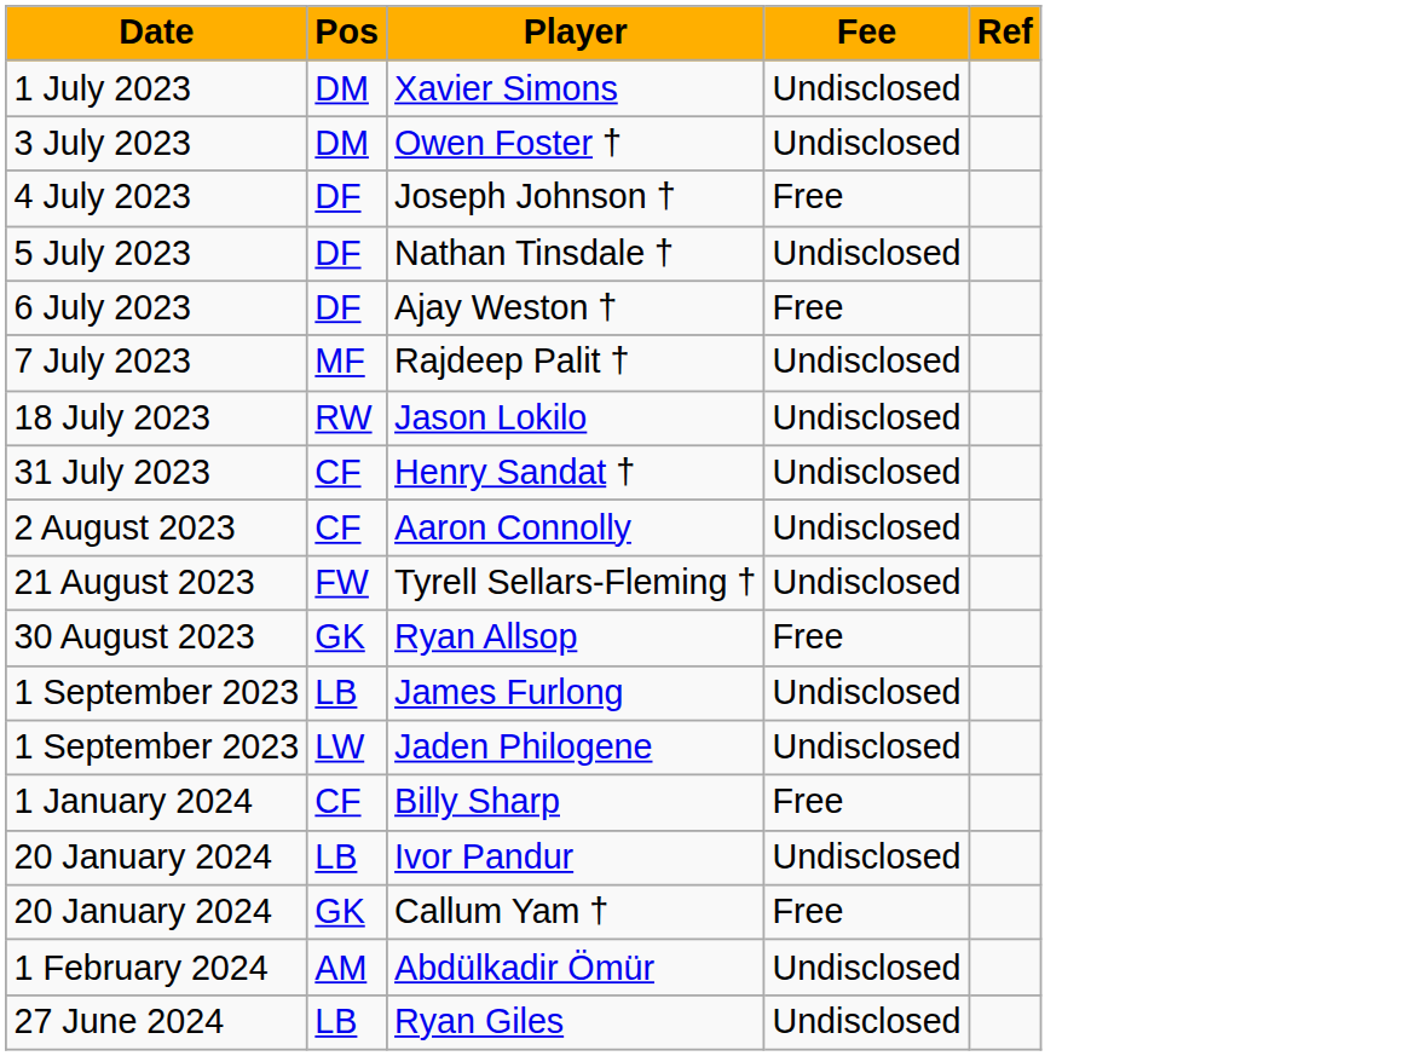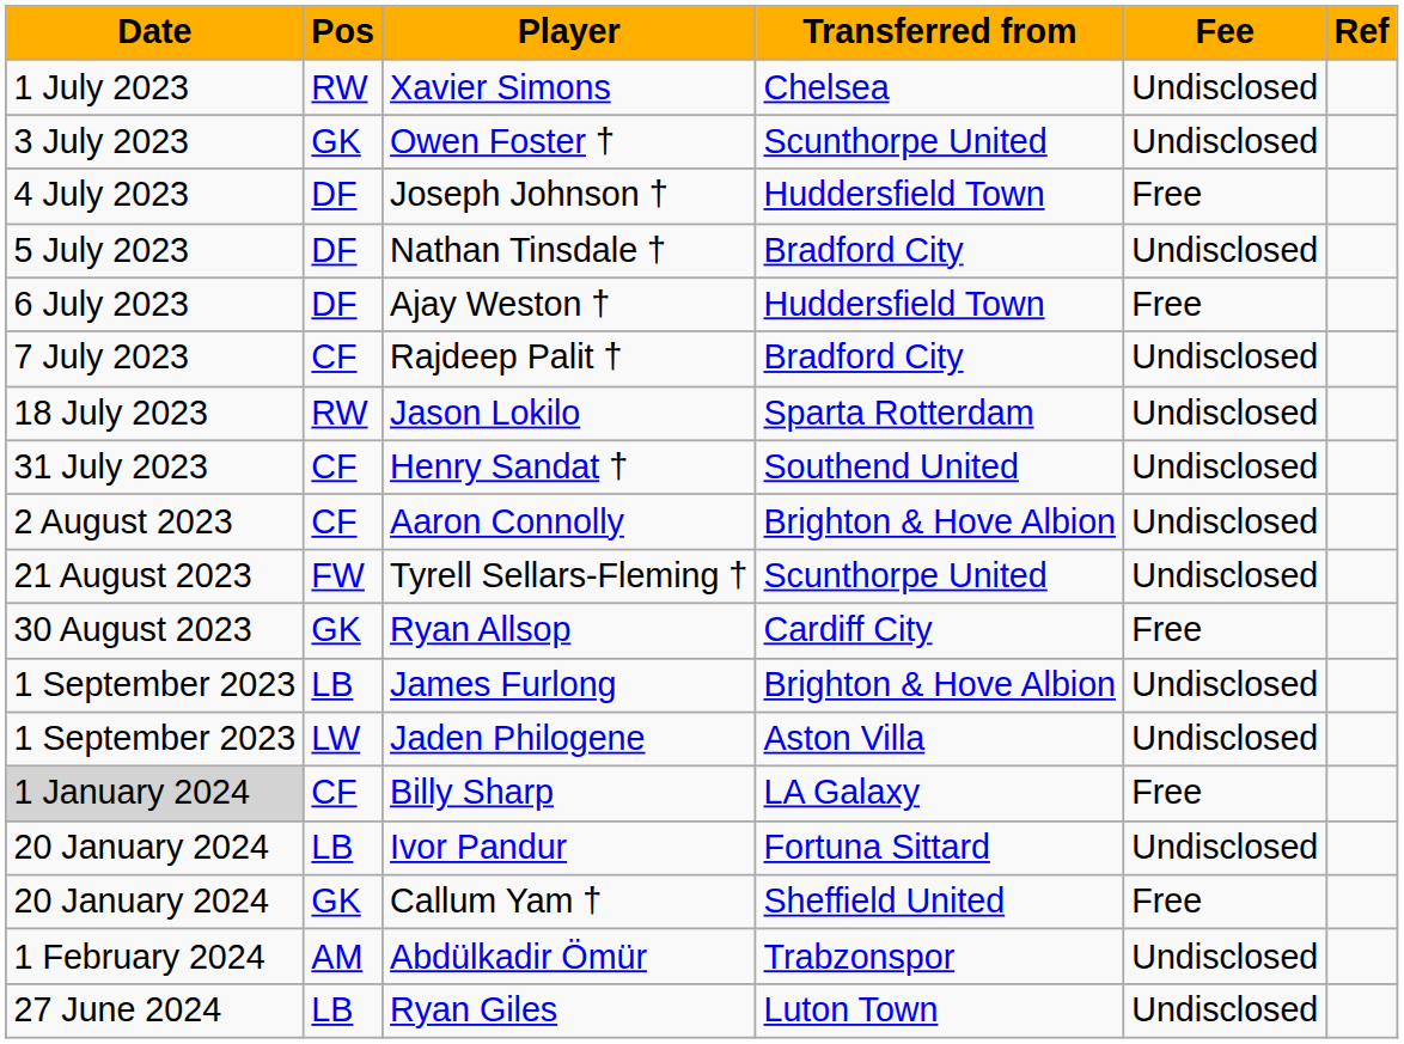+ column: Transferred from | Chelsea | Scunthorpe United | Huddersfield Town | Bradford City | Huddersfield Town | Bradford City | Sparta Rotterdam | Southend United | Brighton & Hove Albion | Scunthorpe United | Cardiff City | Brighton & Hove Albion | Aston Villa | LA Galaxy | Fortuna Sittard | Sheffield United | Trabzonspor | Luton Town
Xavier Simons | Pos: DM -> RW
Owen Foster † | Pos: DM -> GK
Rajdeep Palit † | Pos: MF -> CF
Billy Sharp | Date: no background -> lightgrey background
